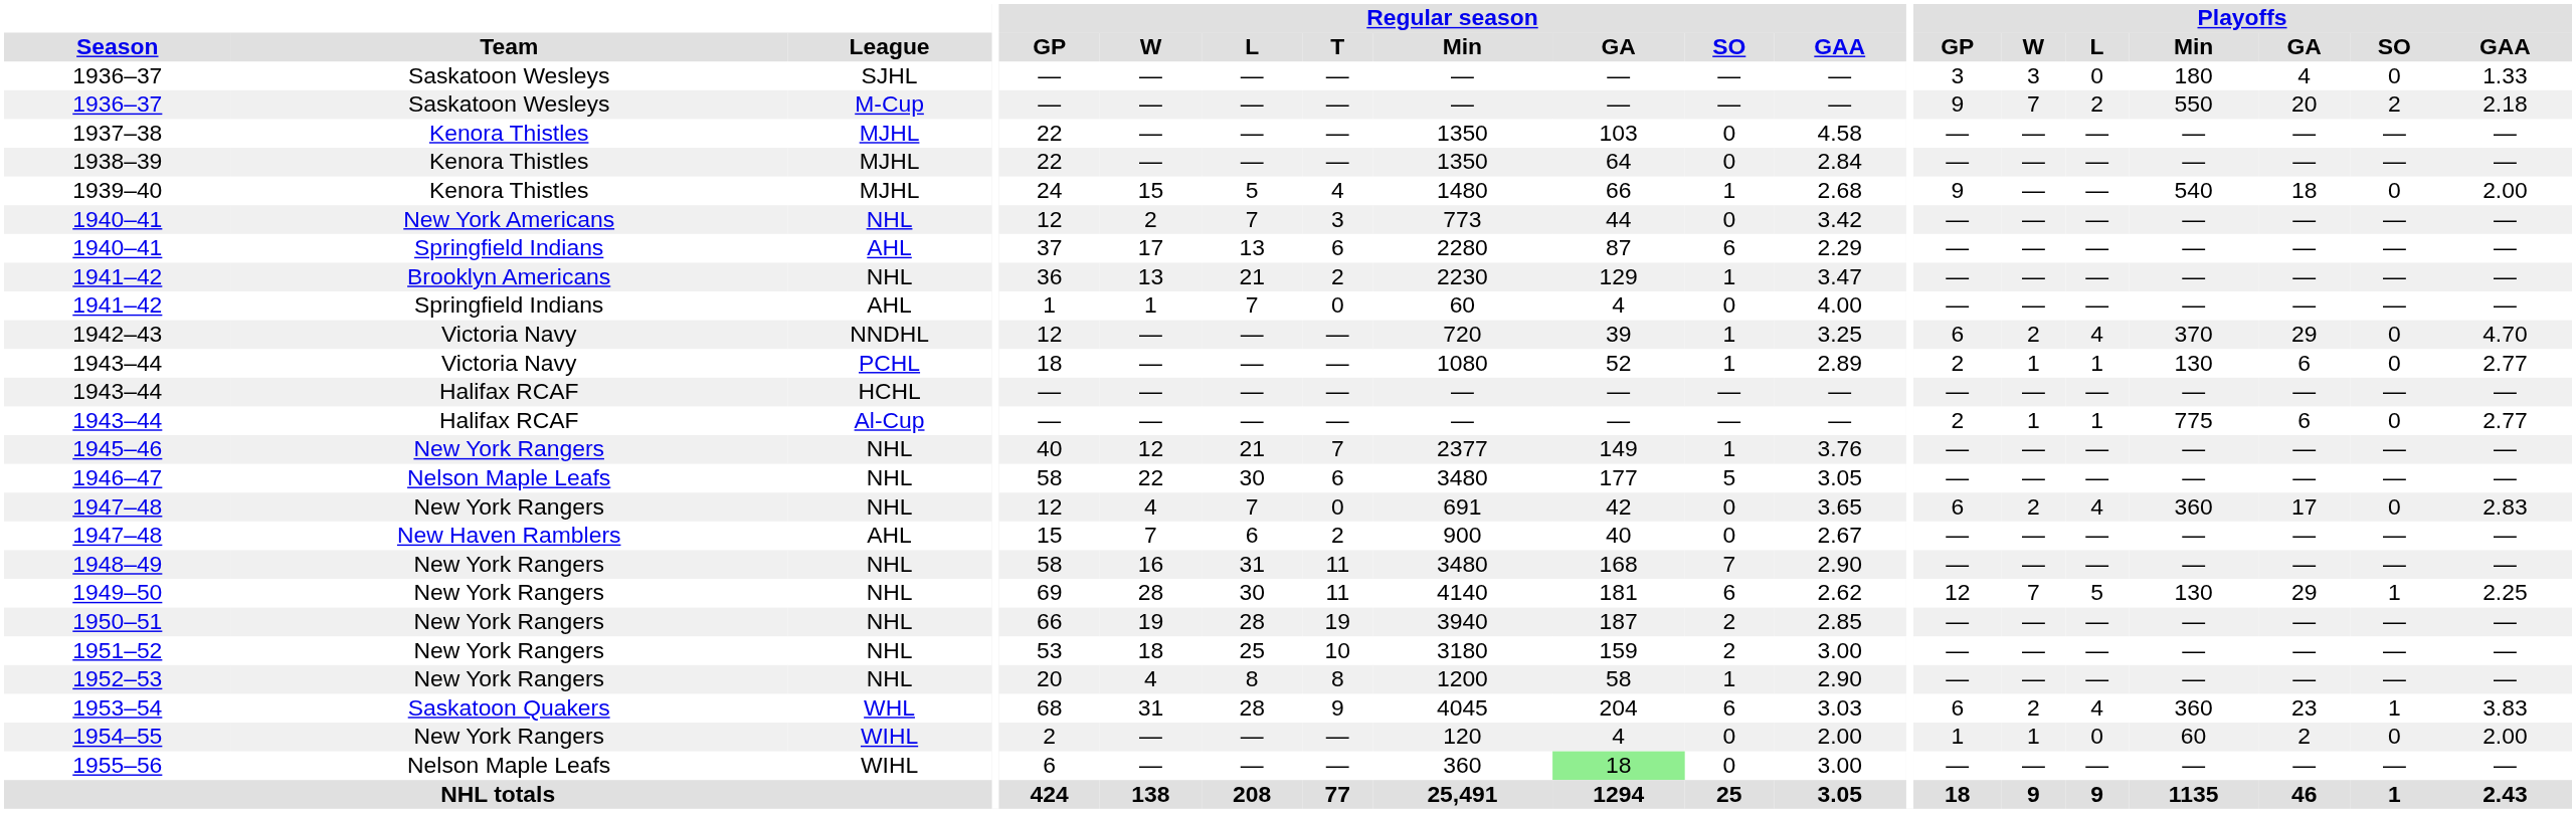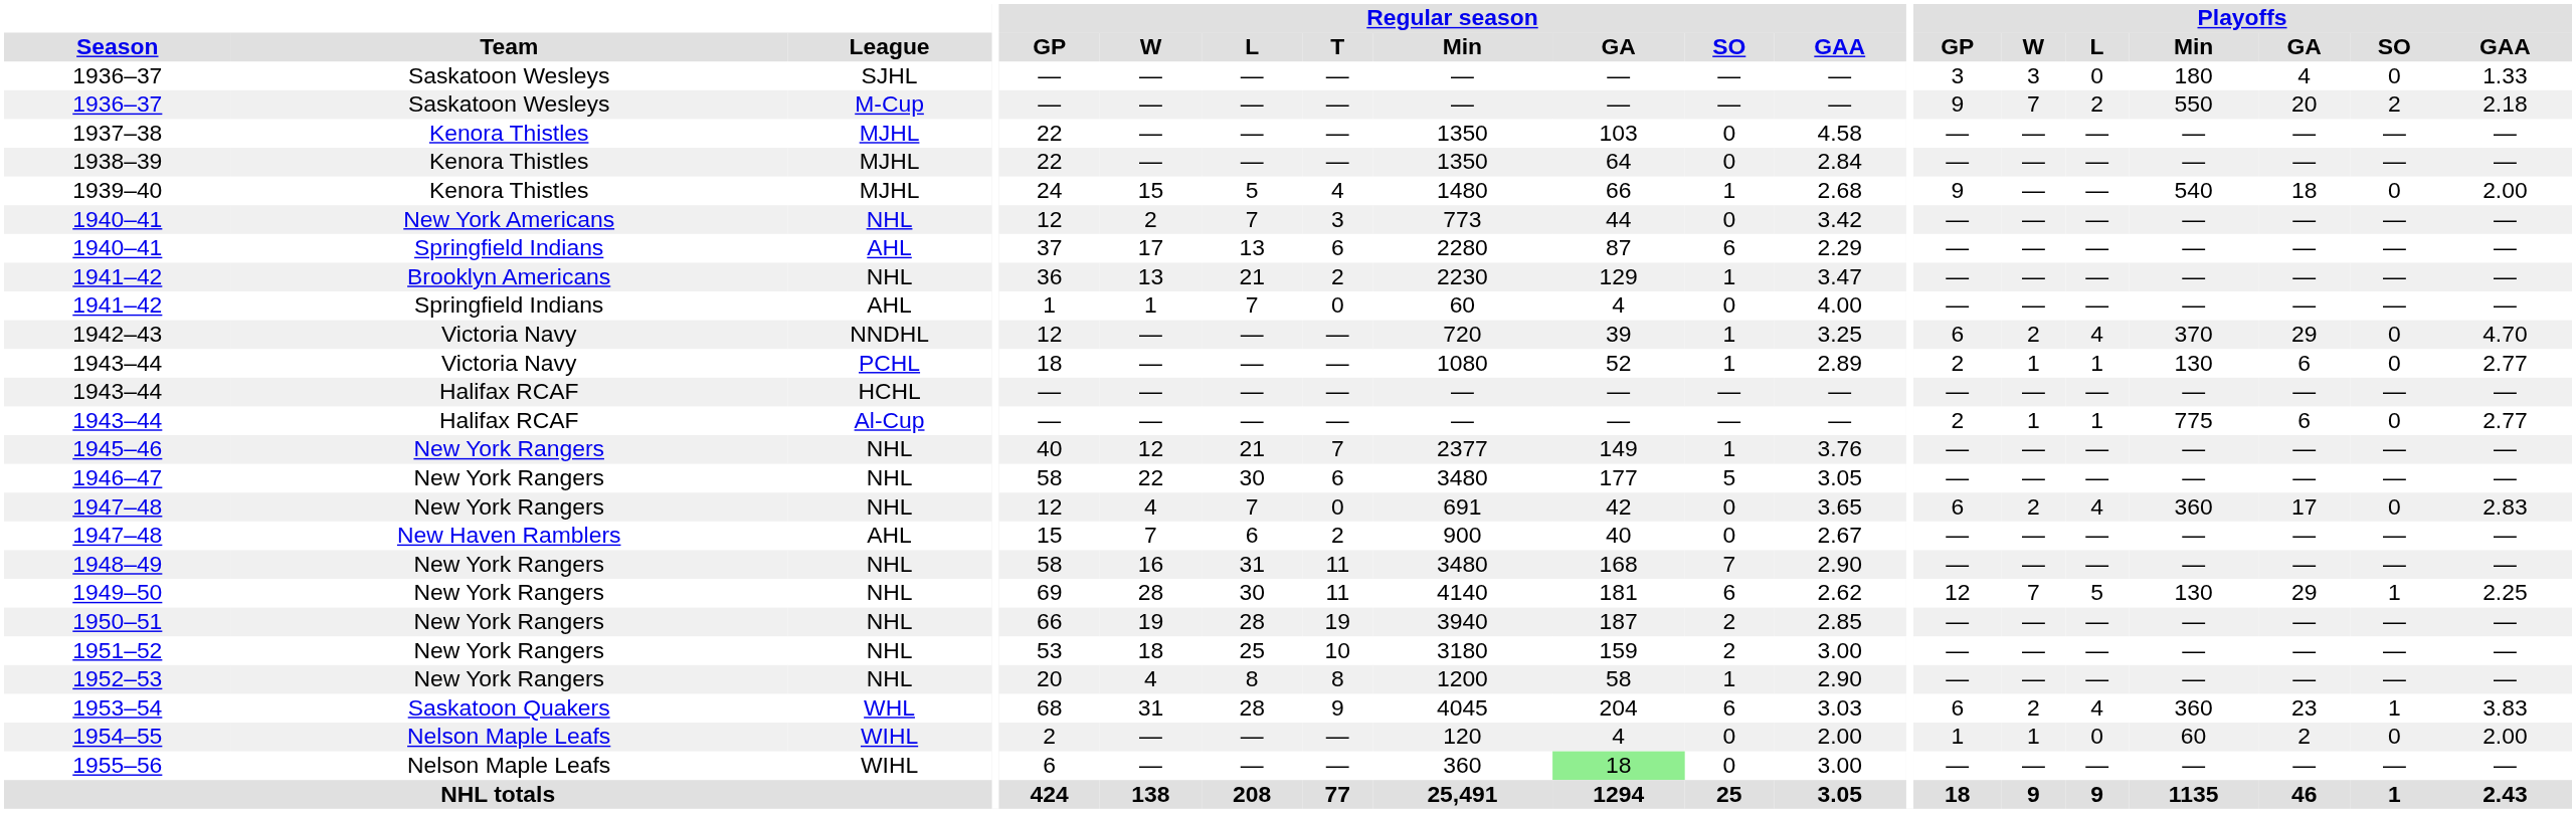1946–47 | Team: Nelson Maple Leafs -> New York Rangers
1954–55 | Team: New York Rangers -> Nelson Maple Leafs
